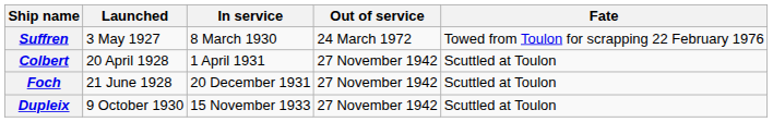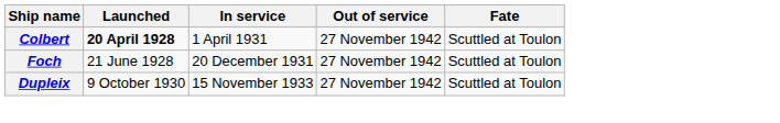- row: Suffren | 3 May 1927 | 8 March 1930 | 24 March 1972 | Towed from Toulon for scrapping 22 February 1976
Colbert | Launched: normal -> bold
